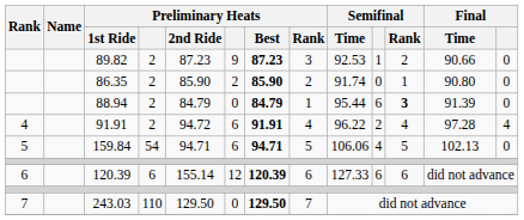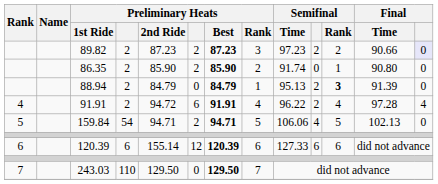89.82 | column 6: 9 -> 2
89.82 | Semifinal / Time: 92.53 -> 97.23
89.82 | Semifinal: 1 -> 2
89.82 | column 13: no background -> lavender background
88.94 | Semifinal / Time: 95.44 -> 95.13
88.94 | Semifinal: 6 -> 2
159.84 | column 6: 6 -> 2
